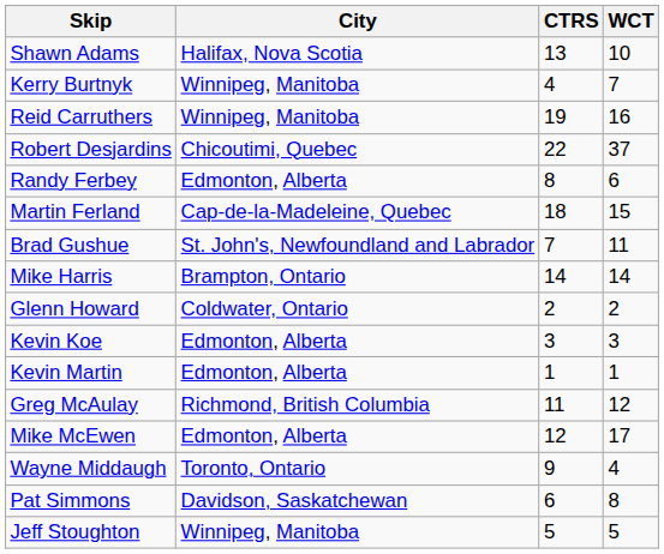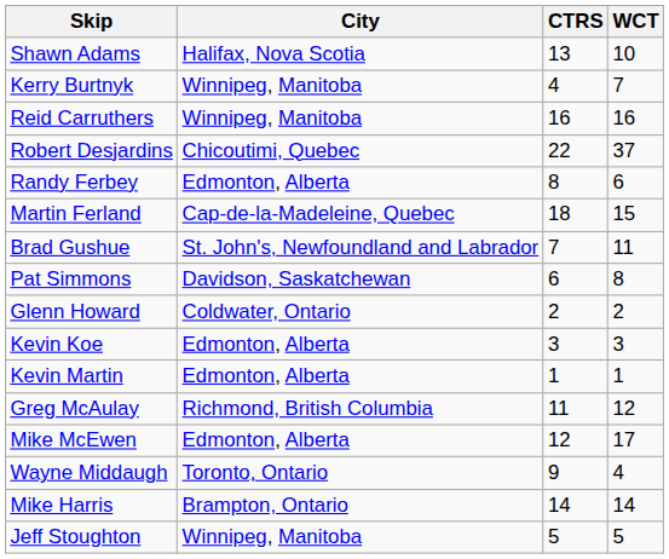Reid Carruthers | CTRS: 19 -> 16
rows swapped: Mike Harris <-> Pat Simmons
